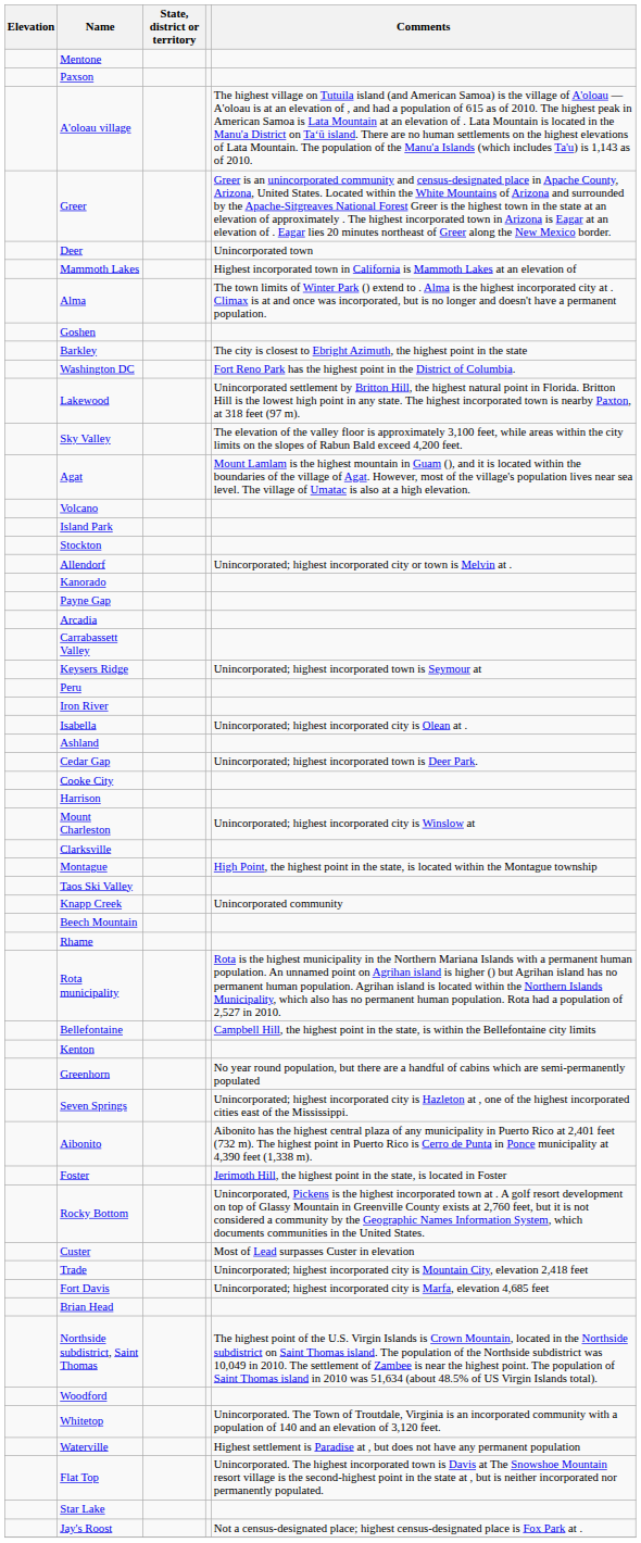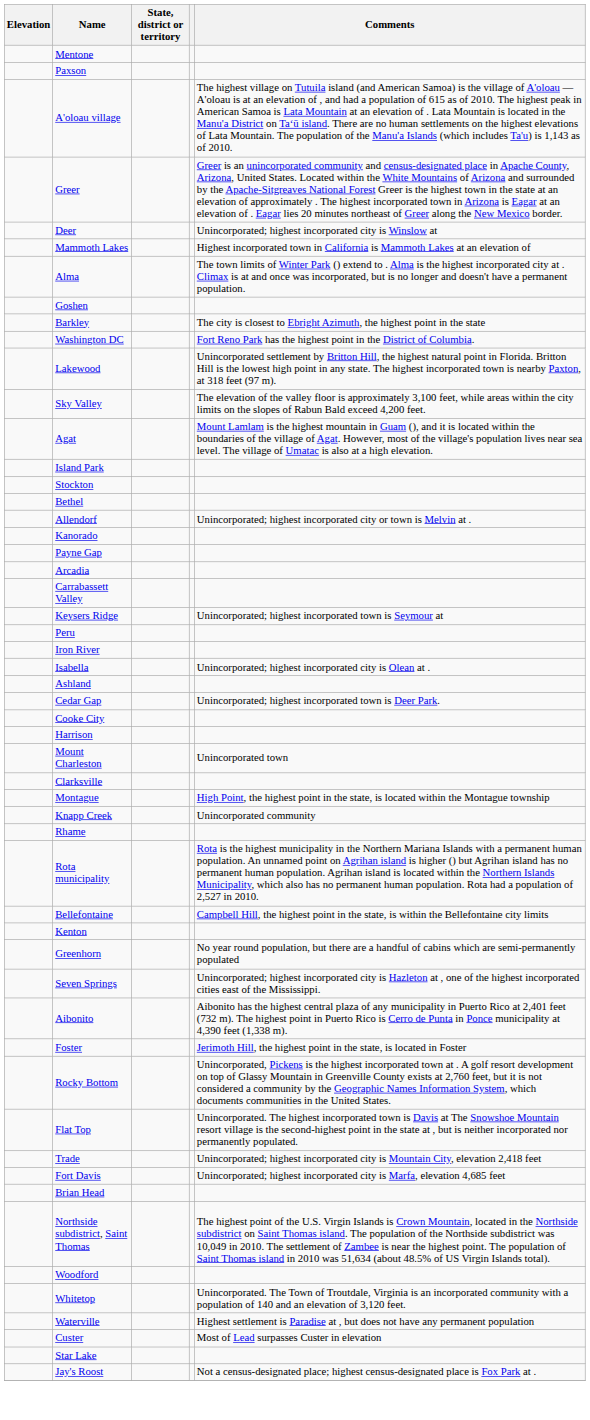Deer | Comments: Unincorporated town -> Unincorporated; highest incorporated city is Winslow at
- row: Volcano
+ row: Bethel
Mount Charleston | Comments: Unincorporated; highest incorporated city is Winslow at -> Unincorporated town
- row: Taos Ski Valley
- row: Beech Mountain
rows swapped: Custer <-> Flat Top
